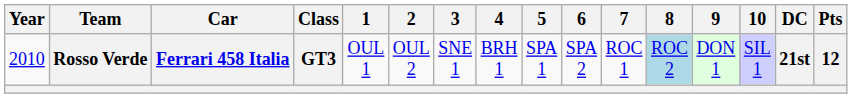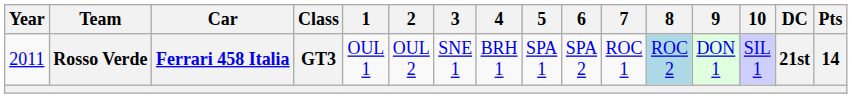Rosso Verde | Year: 2010 -> 2011
Rosso Verde | Pts: 12 -> 14
